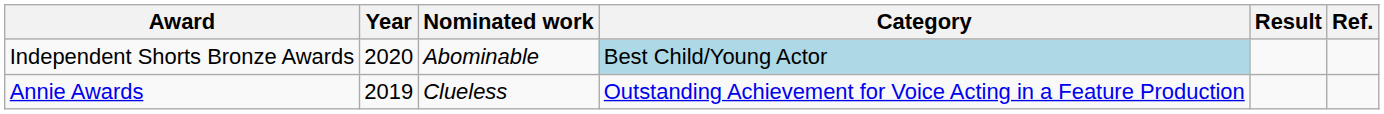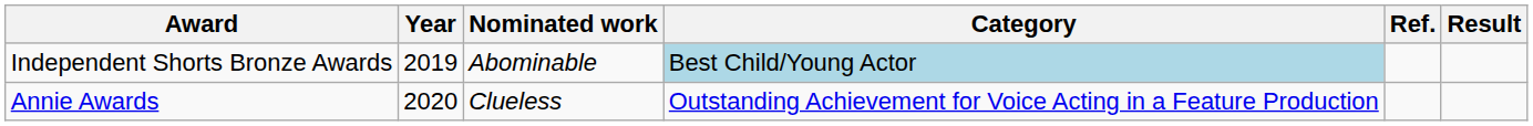columns swapped: Result <-> Ref.
Independent Shorts Bronze Awards | Year: 2020 -> 2019
Annie Awards | Year: 2019 -> 2020
